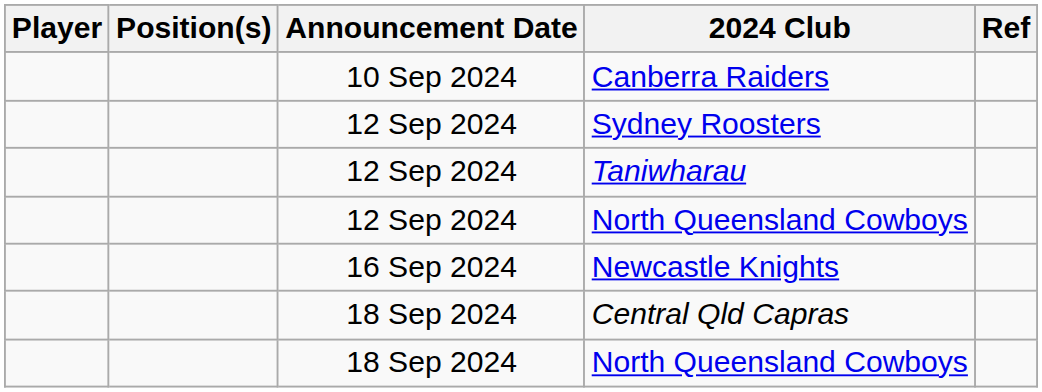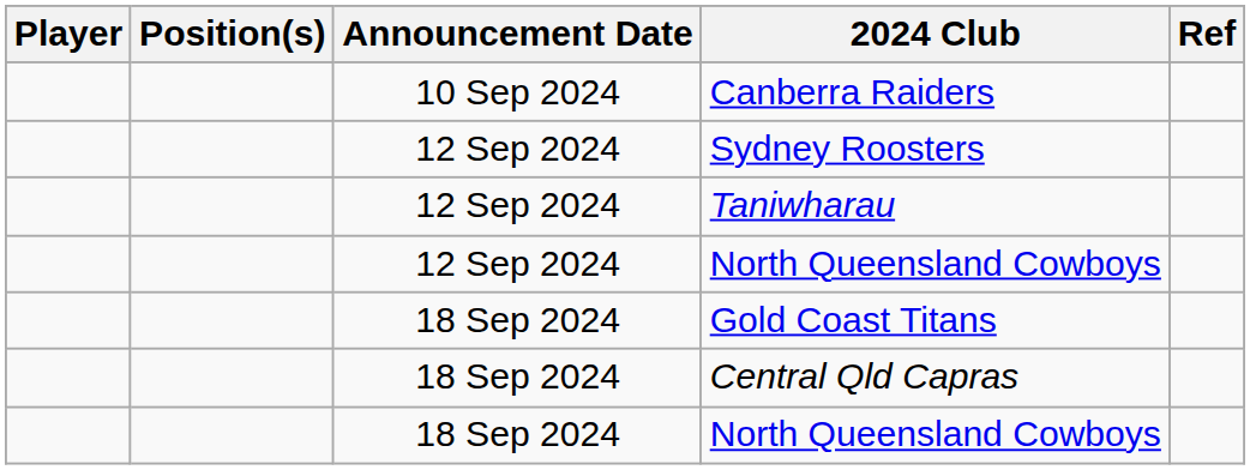- row: 16 Sep 2024 | Newcastle Knights
+ row: 18 Sep 2024 | Gold Coast Titans
